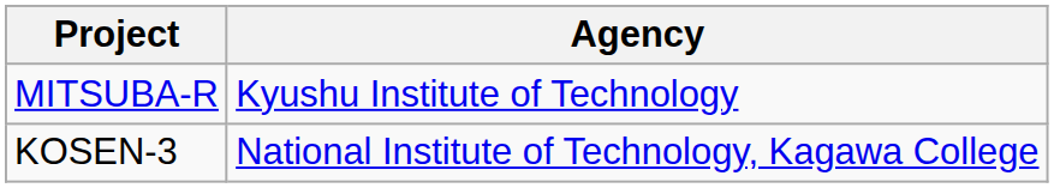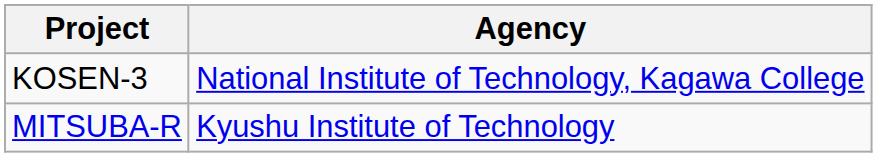rows swapped: MITSUBA-R <-> KOSEN-3
